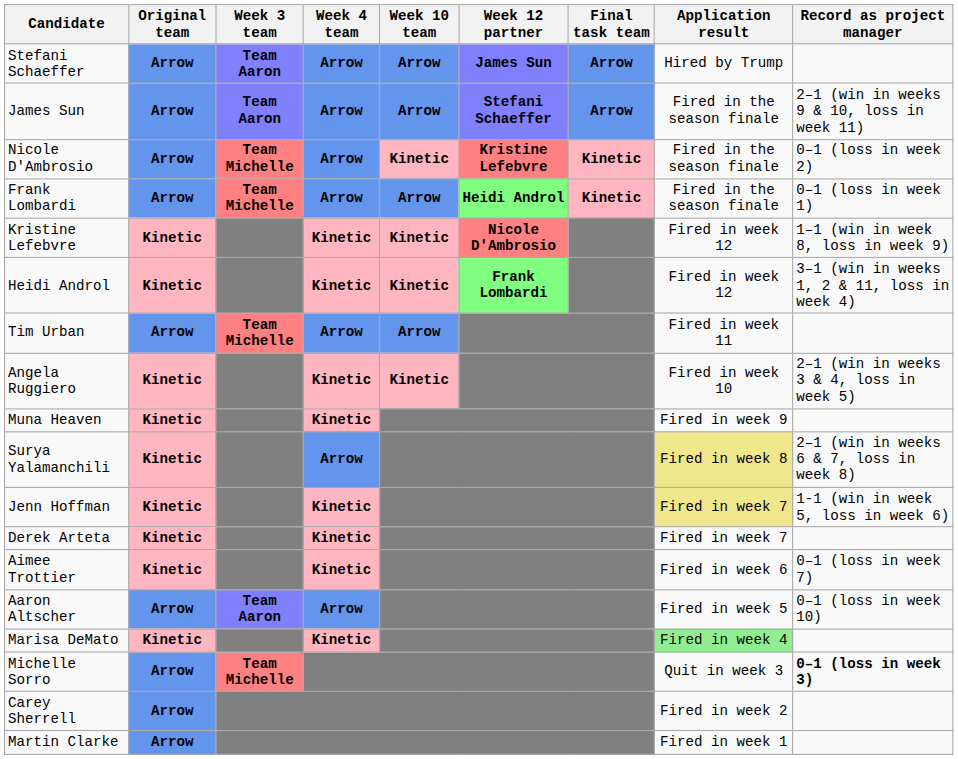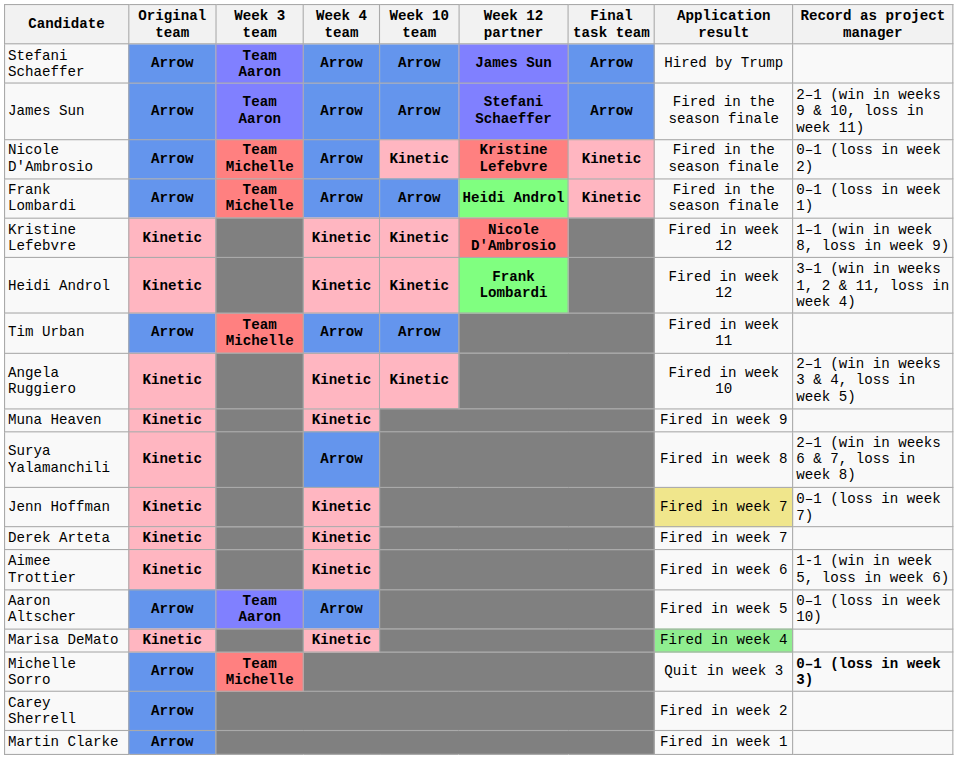Surya Yalamanchili | Application result: khaki background -> no background
Jenn Hoffman | Record as project manager: 1-1 (win in week 5, loss in week 6) -> 0–1 (loss in week 7)
Aimee Trottier | Record as project manager: 0–1 (loss in week 7) -> 1-1 (win in week 5, loss in week 6)
